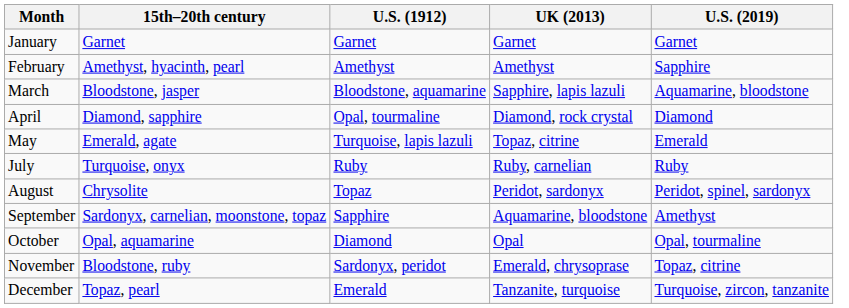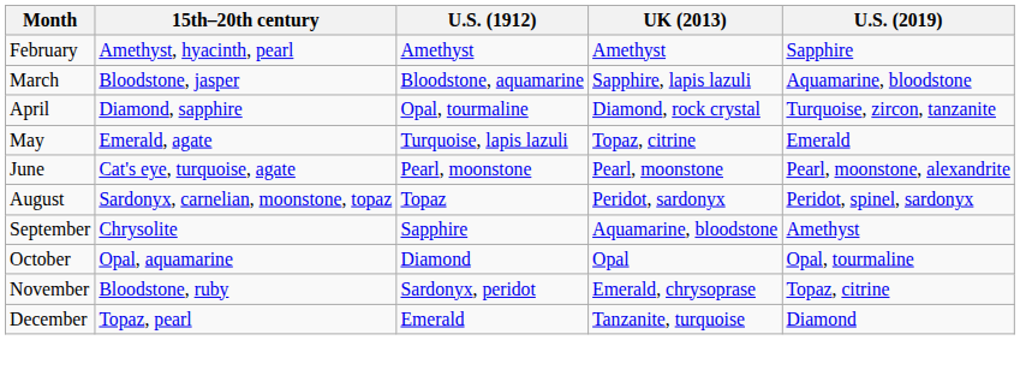- row: January | Garnet | Garnet | Garnet | Garnet
April | U.S. (2019): Diamond -> Turquoise, zircon, tanzanite
+ row: June | Cat's eye, turquoise, agate | Pearl, moonstone | Pearl, moonstone | Pearl, moonstone, alexandrite
- row: July | Turquoise, onyx | Ruby | Ruby, carnelian | Ruby
August | 15th–20th century: Chrysolite -> Sardonyx, carnelian, moonstone, topaz
September | 15th–20th century: Sardonyx, carnelian, moonstone, topaz -> Chrysolite
December | U.S. (2019): Turquoise, zircon, tanzanite -> Diamond
